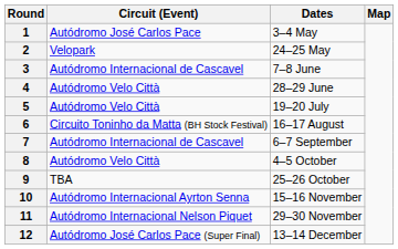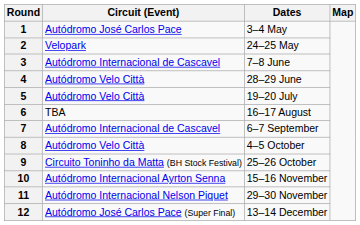6 | Circuit (Event): Circuito Toninho da Matta (BH Stock Festival) -> TBA
9 | Circuit (Event): TBA -> Circuito Toninho da Matta (BH Stock Festival)
